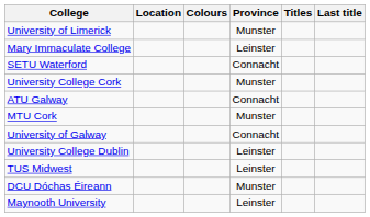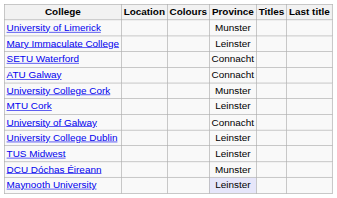rows swapped: ATU Galway <-> University College Cork
MTU Cork | Province: Munster -> Leinster
Maynooth University | Province: no background -> lavender background
